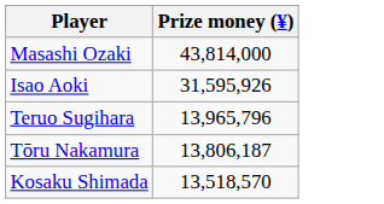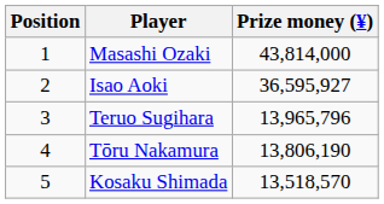+ column: Position | 1 | 2 | 3 | 4 | 5
Isao Aoki | Prize money (¥): 31,595,926 -> 36,595,927
Tōru Nakamura | Prize money (¥): 13,806,187 -> 13,806,190
